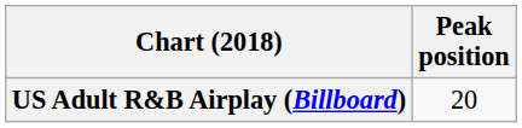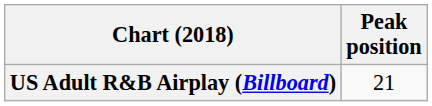US Adult R&B Airplay (Billboard) | Peak position: 20 -> 21
